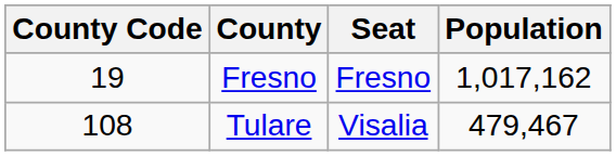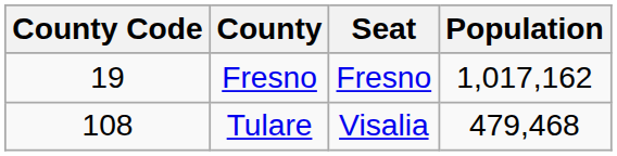Tulare | Population: 479,467 -> 479,468
